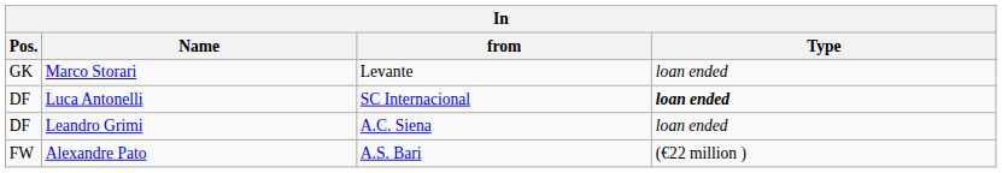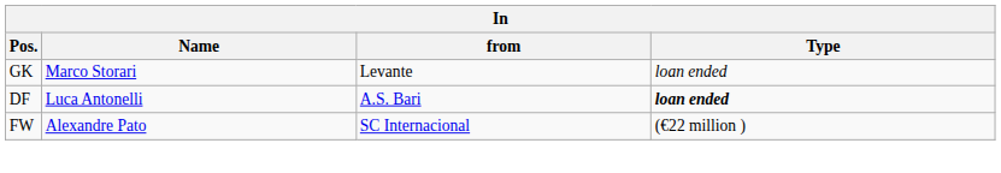Luca Antonelli | from: SC Internacional -> A.S. Bari
- row: DF | Leandro Grimi | A.C. Siena | loan ended
Alexandre Pato | from: A.S. Bari -> SC Internacional
